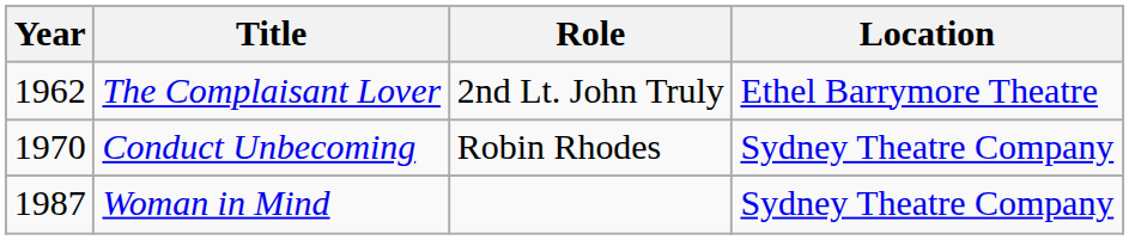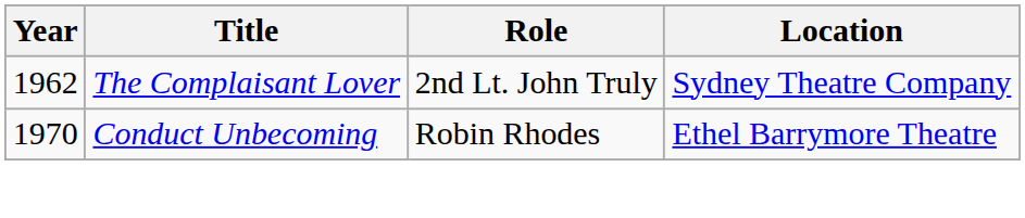The Complaisant Lover | Location: Ethel Barrymore Theatre -> Sydney Theatre Company
Conduct Unbecoming | Location: Sydney Theatre Company -> Ethel Barrymore Theatre
- row: 1987 | Woman in Mind | Sydney Theatre Company
